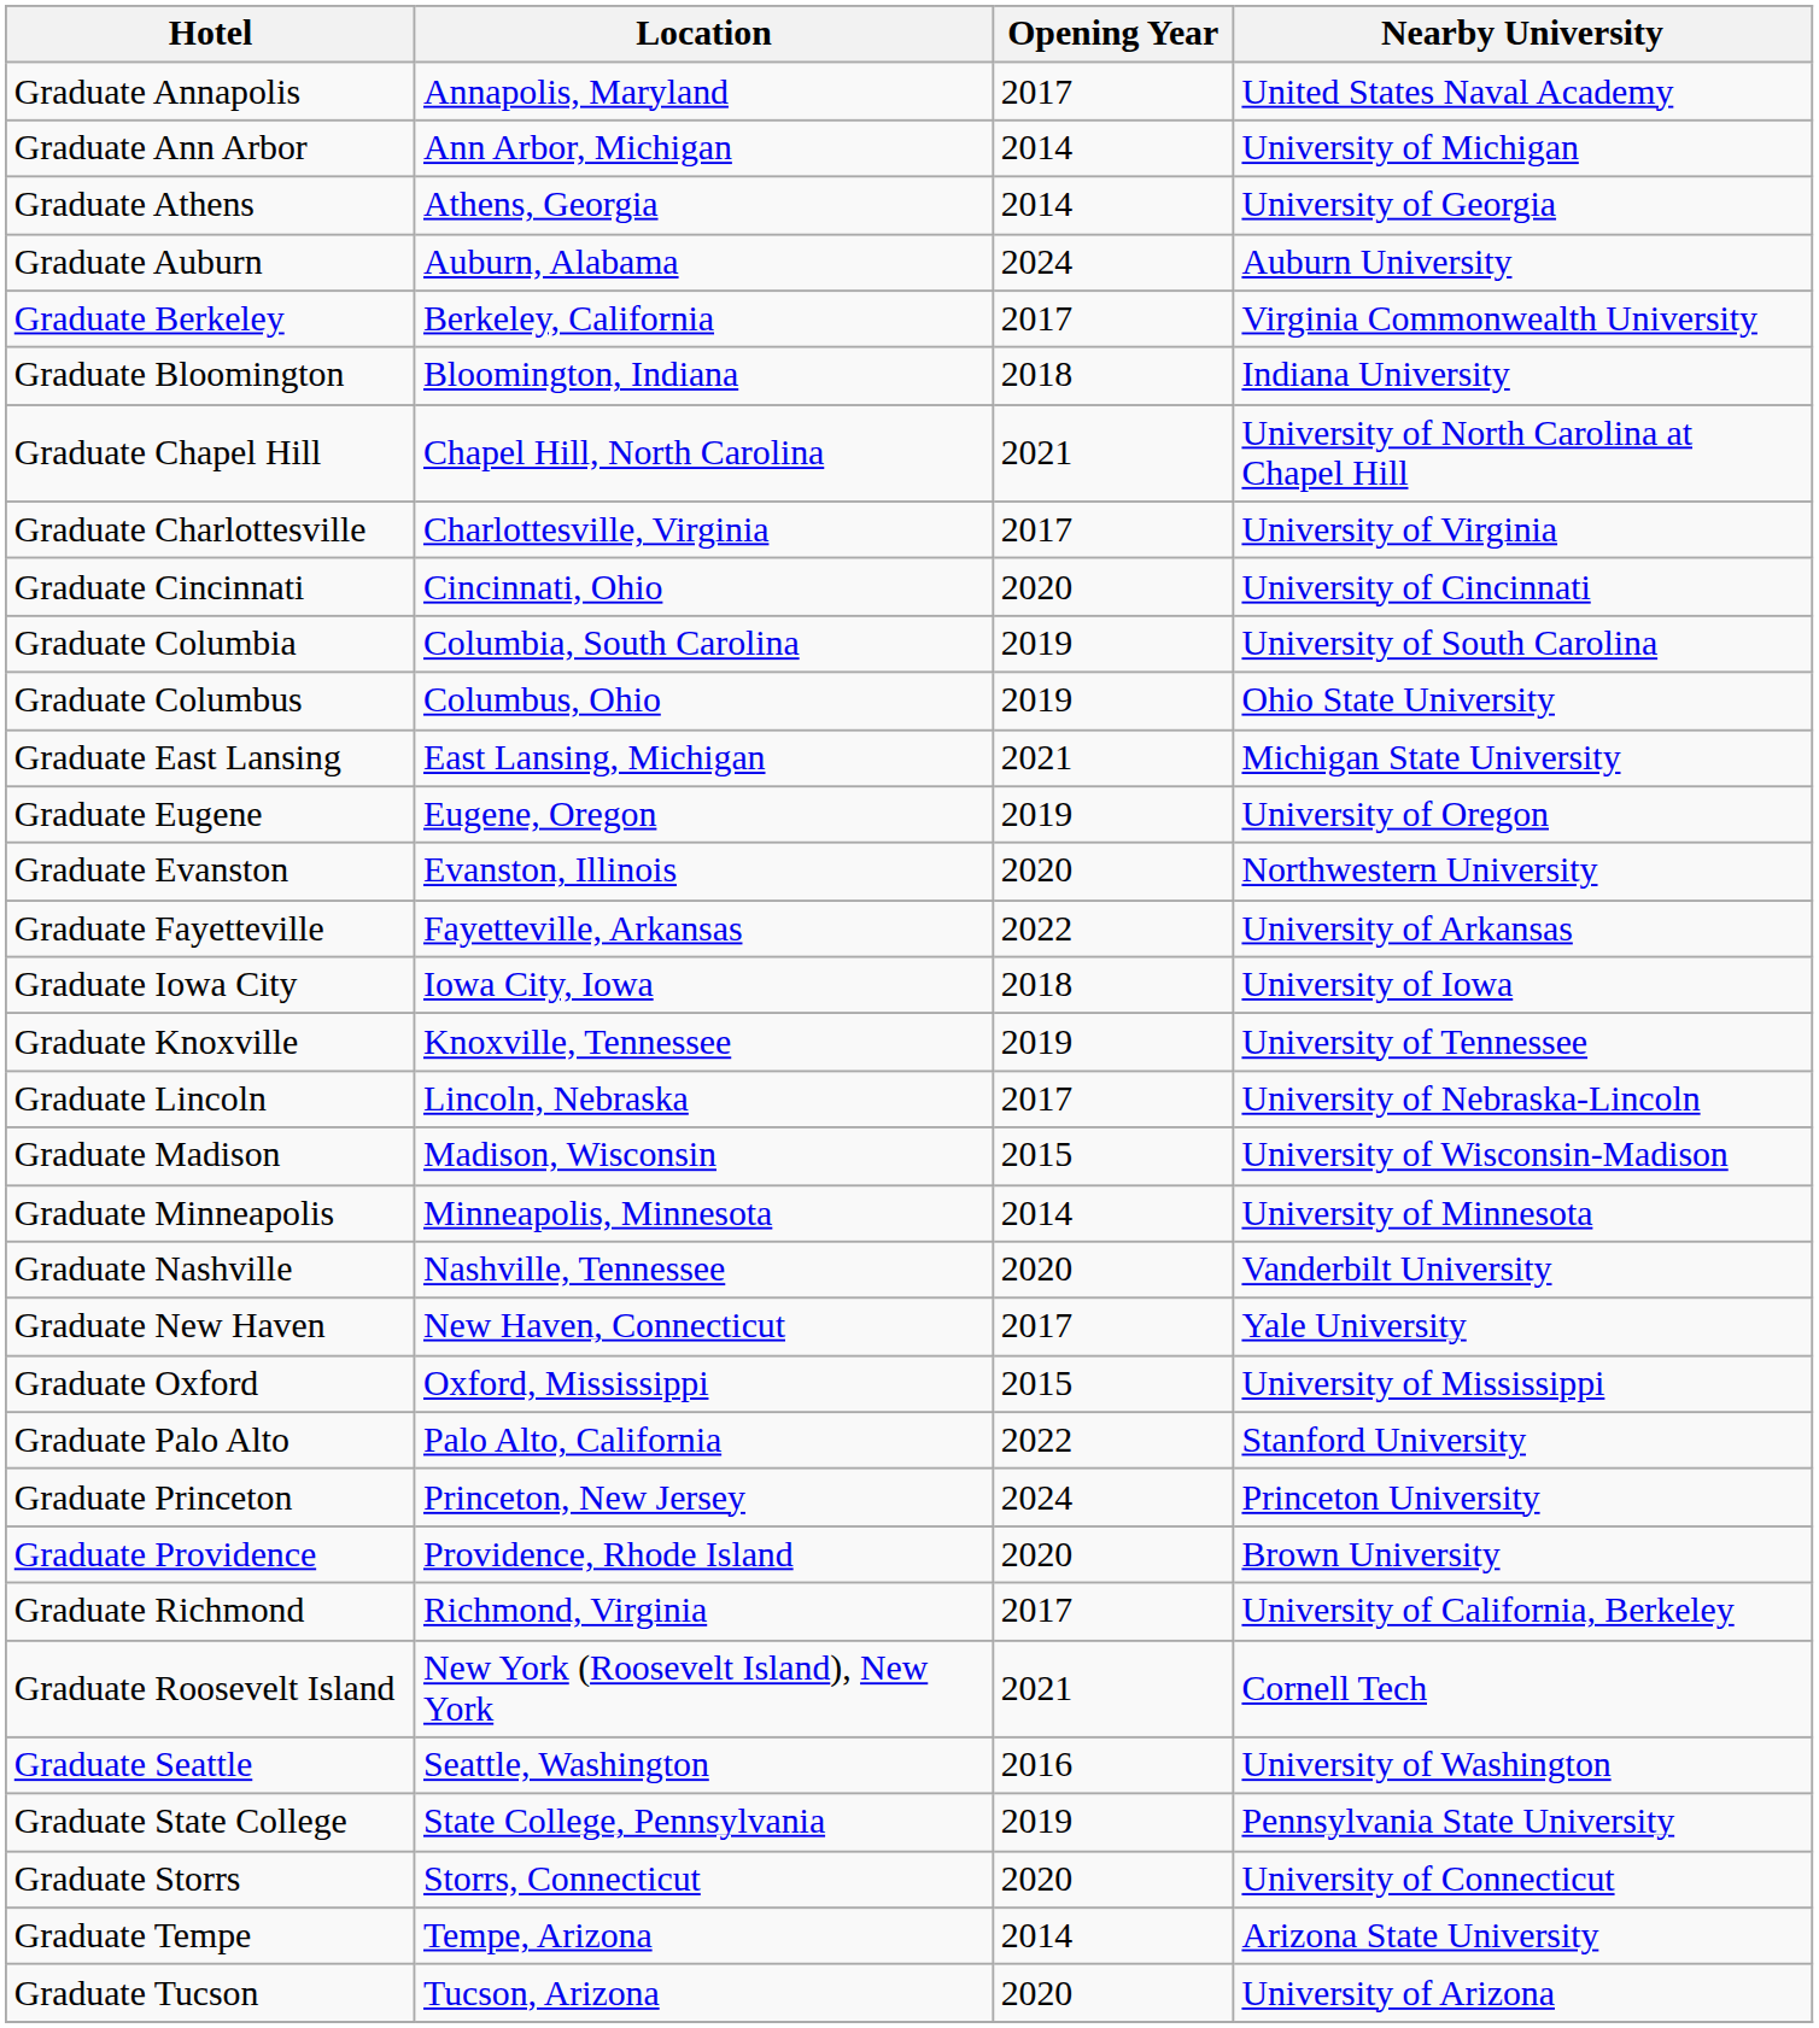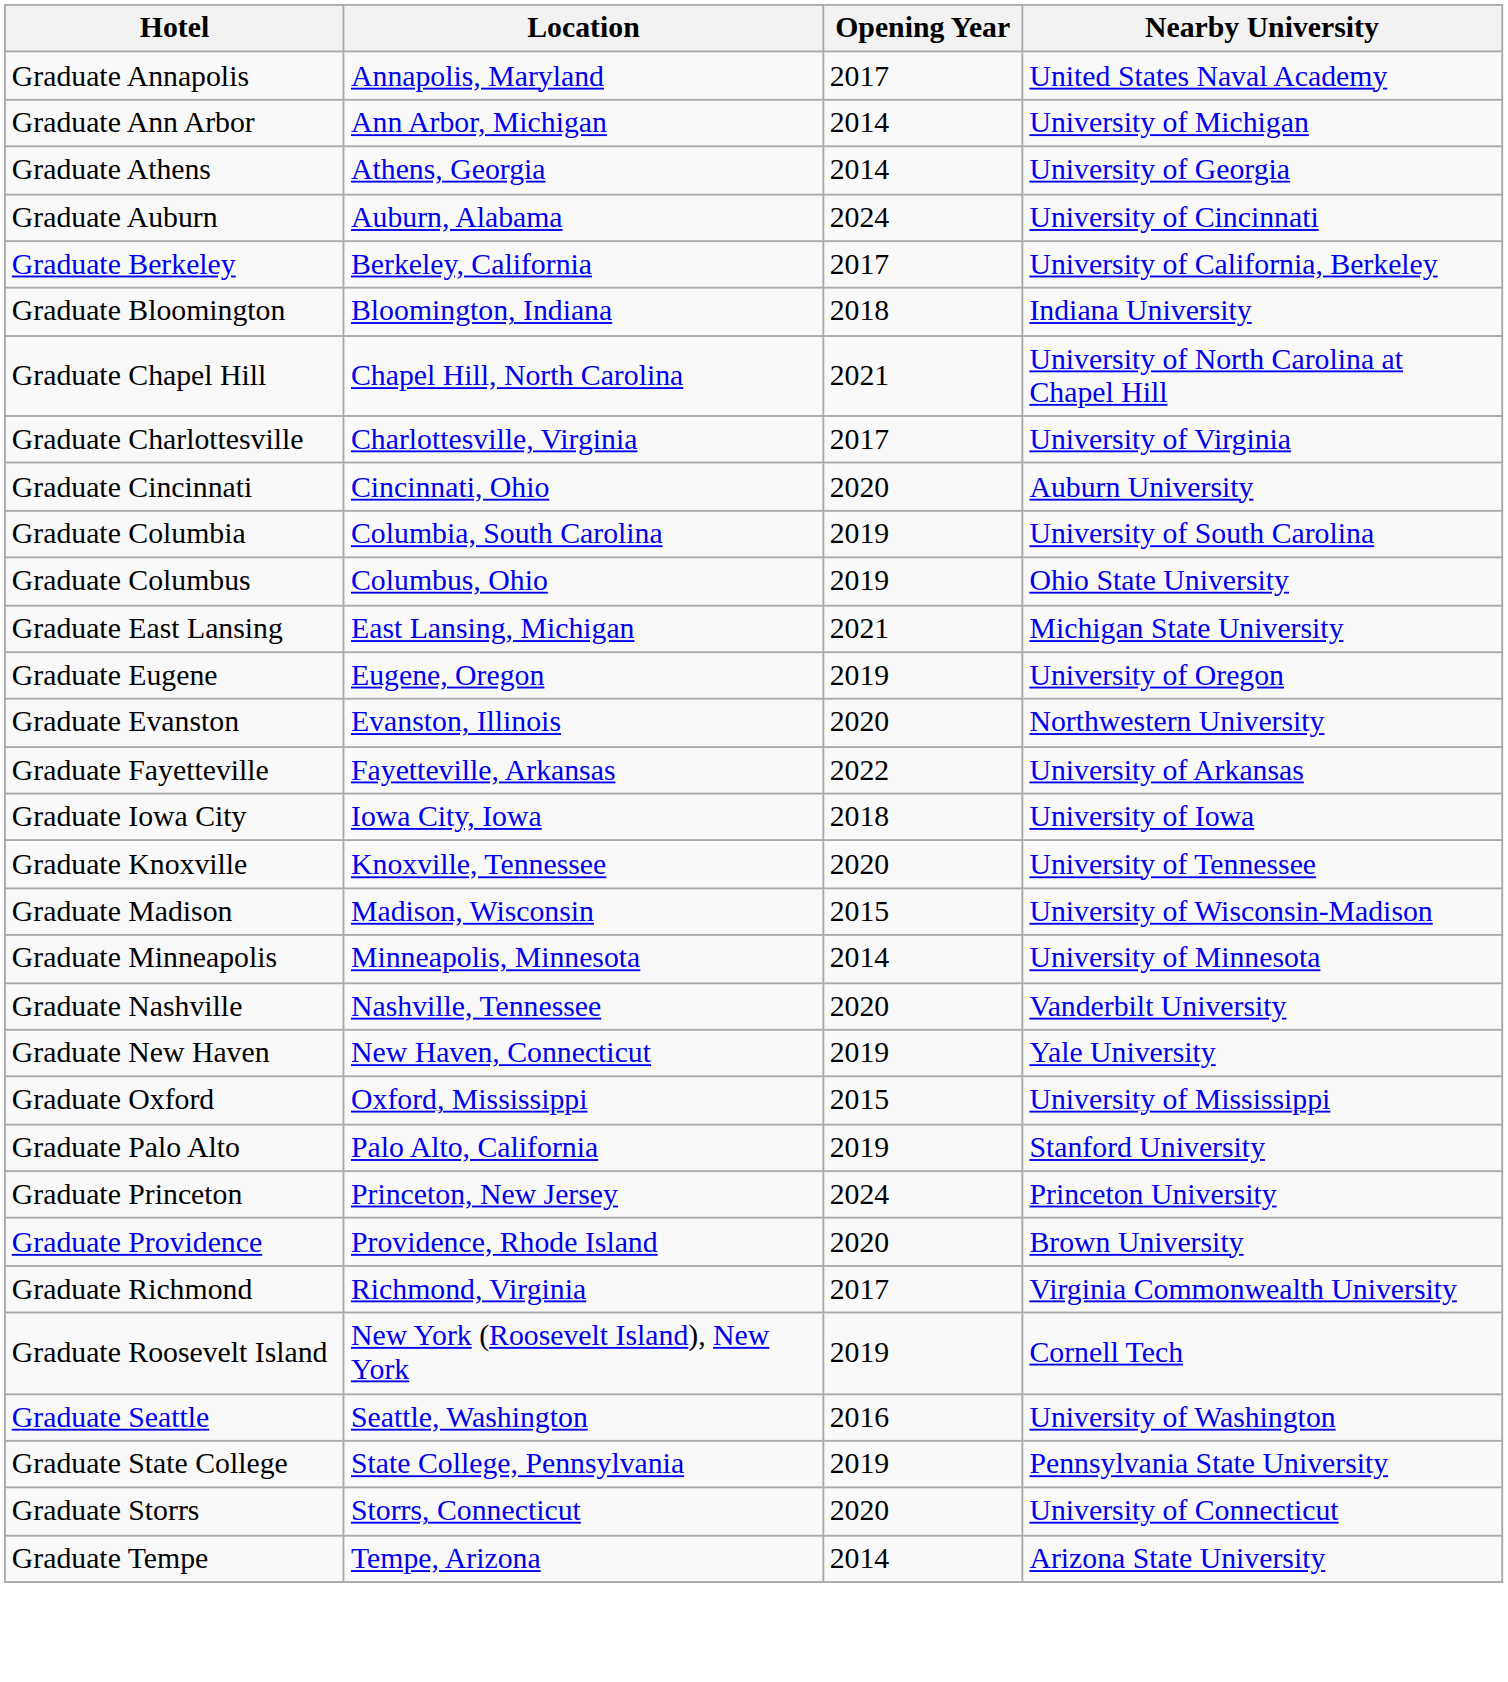Graduate Auburn | Nearby University: Auburn University -> University of Cincinnati
Graduate Berkeley | Nearby University: Virginia Commonwealth University -> University of California, Berkeley
Graduate Cincinnati | Nearby University: University of Cincinnati -> Auburn University
Graduate Knoxville | Opening Year: 2019 -> 2020
- row: Graduate Lincoln | Lincoln, Nebraska | 2017 | University of Nebraska-Lincoln
Graduate New Haven | Opening Year: 2017 -> 2019
Graduate Palo Alto | Opening Year: 2022 -> 2019
Graduate Richmond | Nearby University: University of California, Berkeley -> Virginia Commonwealth University
Graduate Roosevelt Island | Opening Year: 2021 -> 2019
- row: Graduate Tucson | Tucson, Arizona | 2020 | University of Arizona
